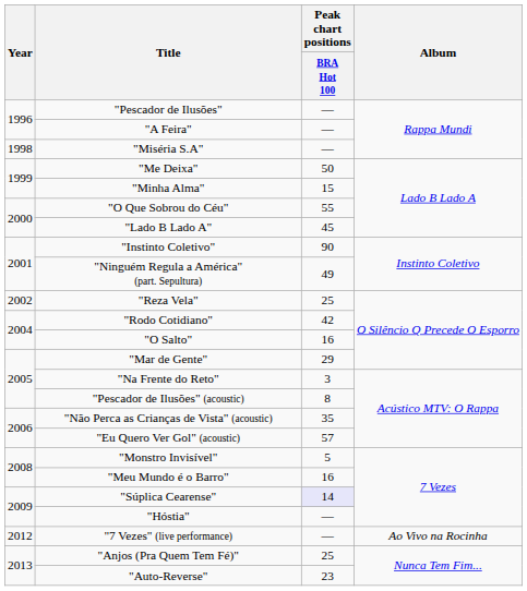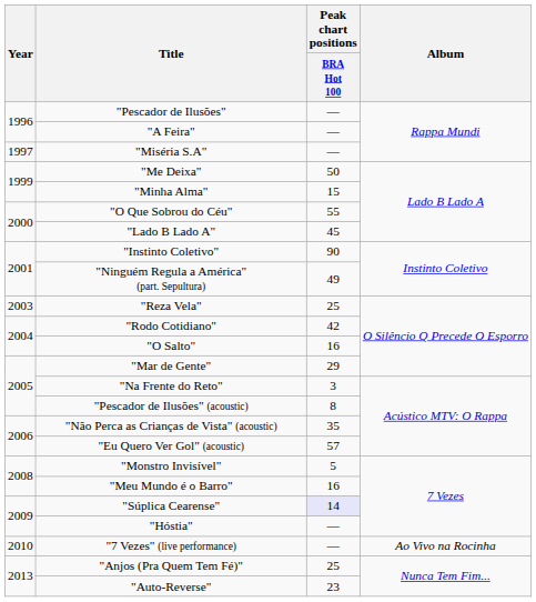"Miséria S.A" | Year: 1998 -> 1997
"Reza Vela" | Year: 2002 -> 2003
"7 Vezes" (live performance) | Year: 2012 -> 2010
